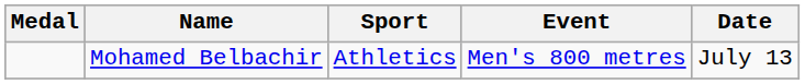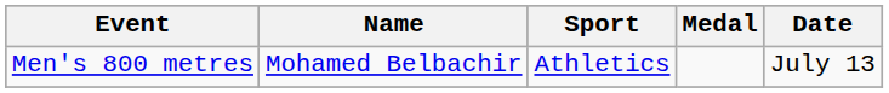columns swapped: Medal <-> Event
